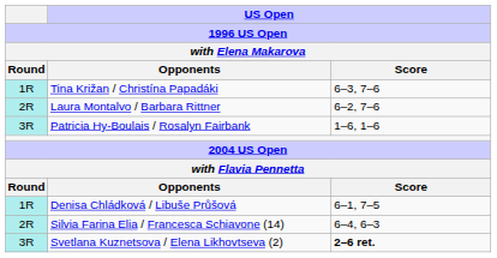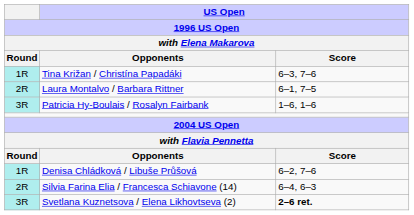Laura Montalvo / Barbara Rittner | US Open / Score: 6–2, 7–6 -> 6–1, 7–5
Denisa Chládková / Libuše Průšová | US Open / Score: 6–1, 7–5 -> 6–2, 7–6
